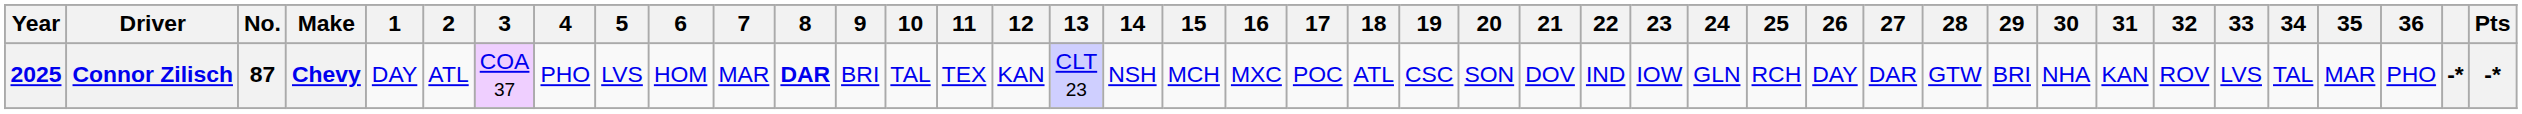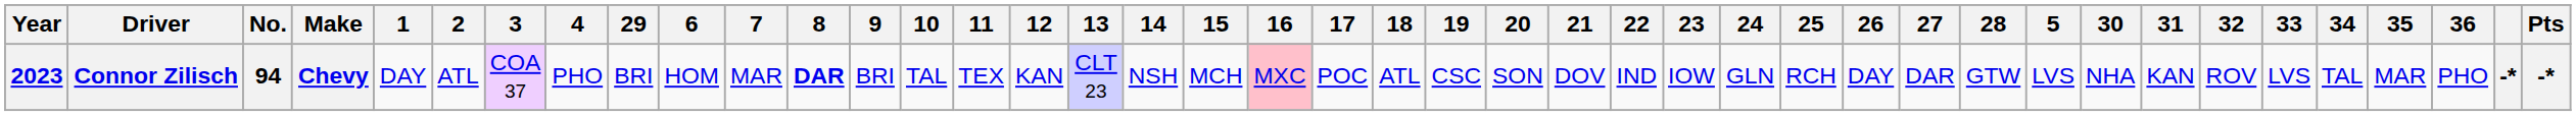columns swapped: 5 <-> 29
Connor Zilisch | Year: 2025 -> 2023
Connor Zilisch | No.: 87 -> 94
Connor Zilisch | 16: no background -> pink background
